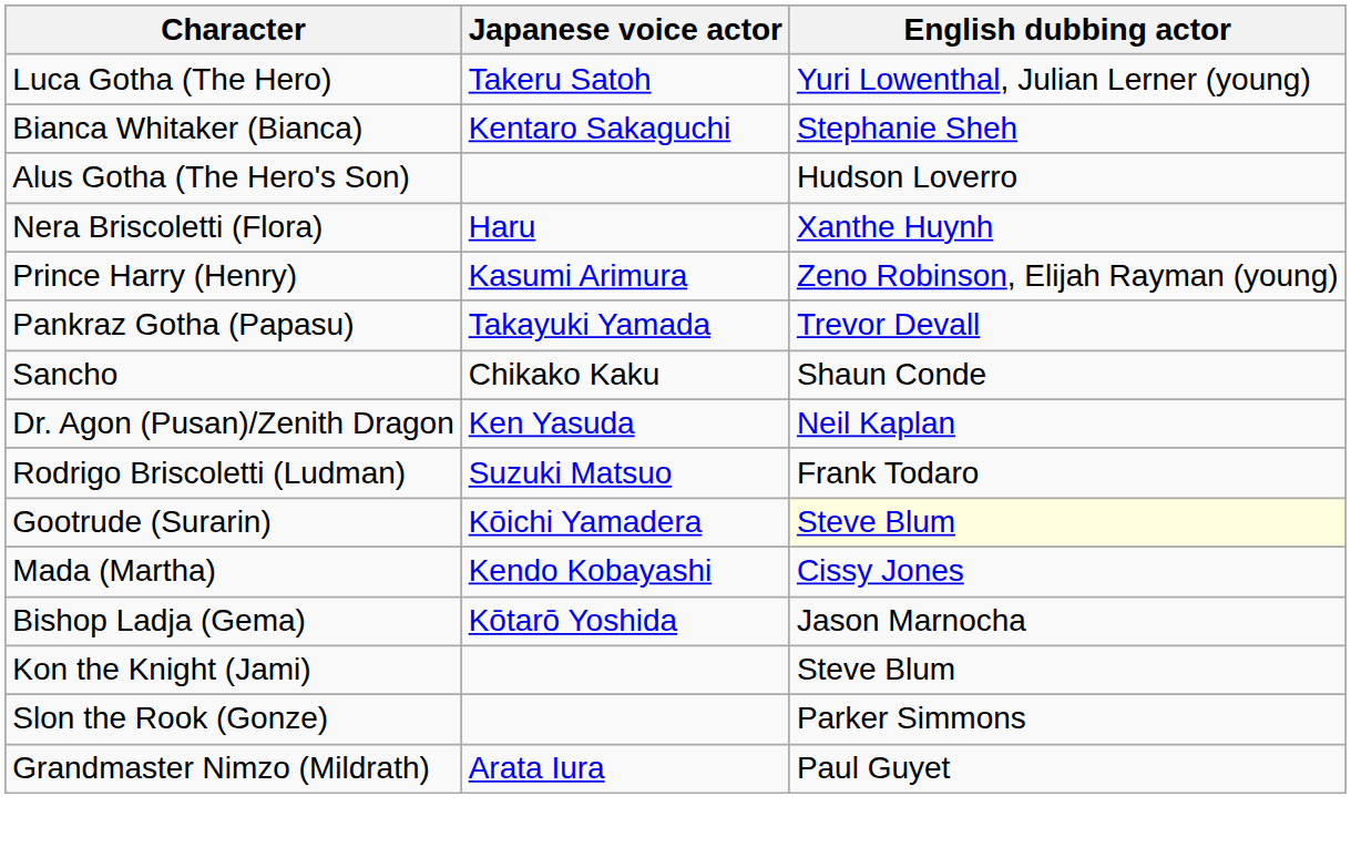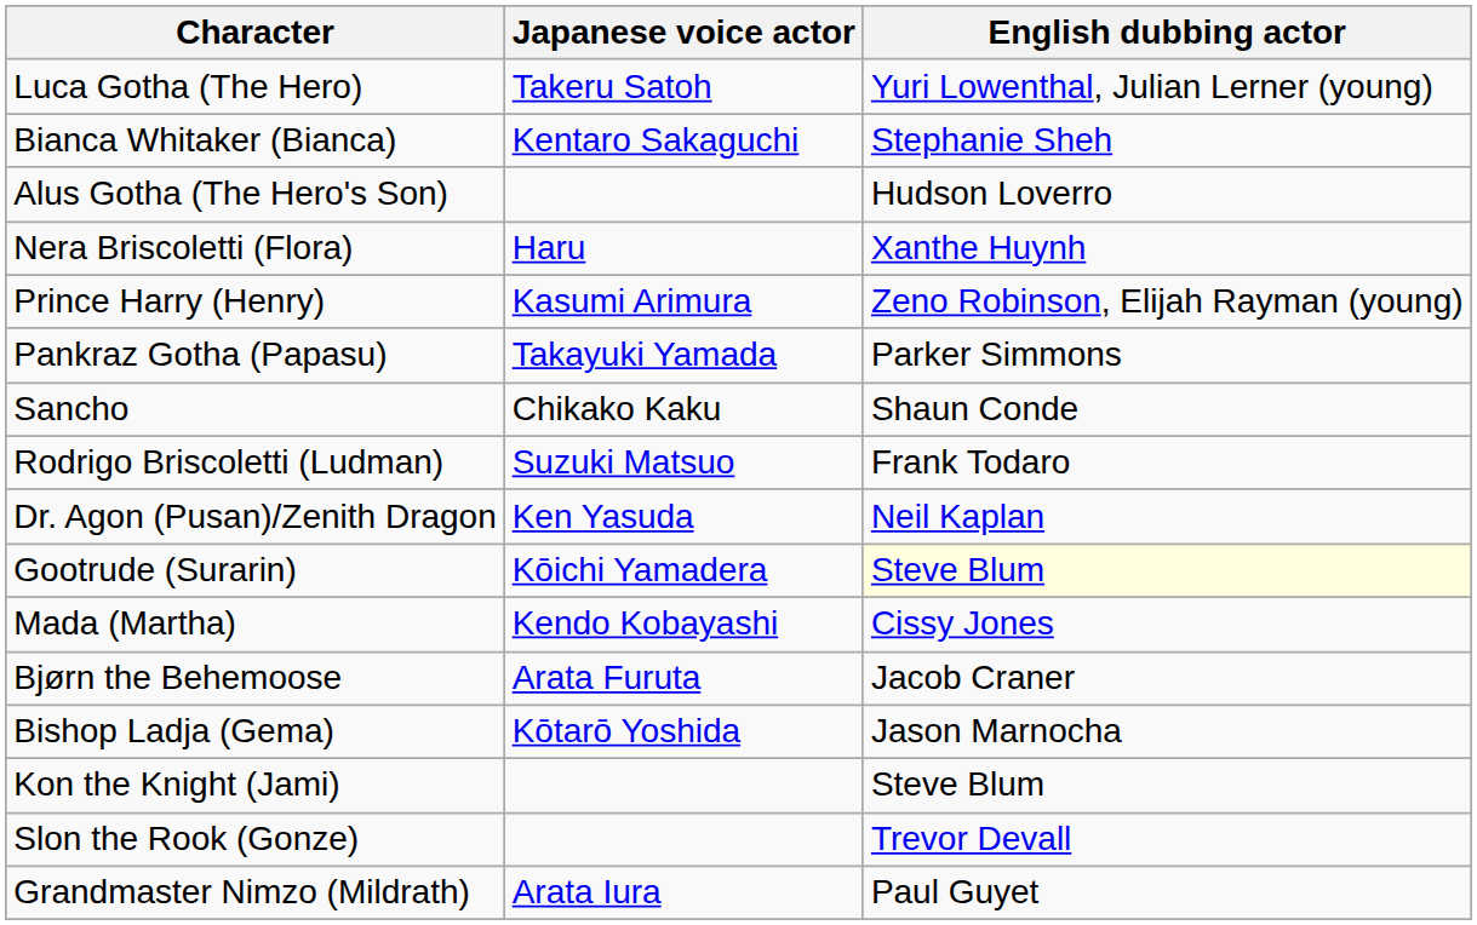Pankraz Gotha (Papasu) | English dubbing actor: Trevor Devall -> Parker Simmons
rows swapped: Dr. Agon (Pusan)/Zenith Dragon <-> Rodrigo Briscoletti (Ludman)
+ row: Bjørn the Behemoose | Arata Furuta | Jacob Craner
Slon the Rook (Gonze) | English dubbing actor: Parker Simmons -> Trevor Devall
